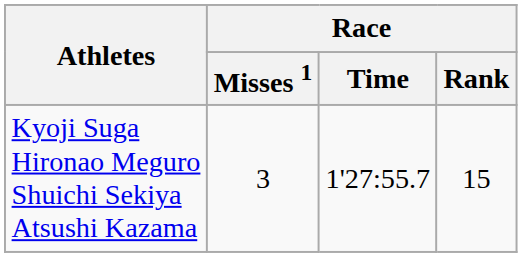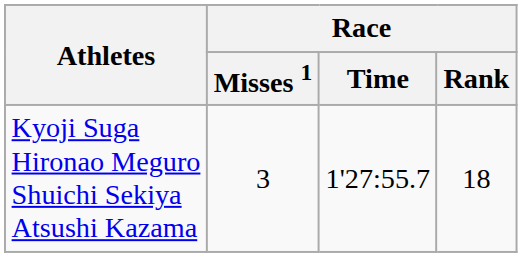Kyoji Suga Hironao Meguro Shuichi Sekiya Atsushi Kazama | Race / Rank: 15 -> 18
